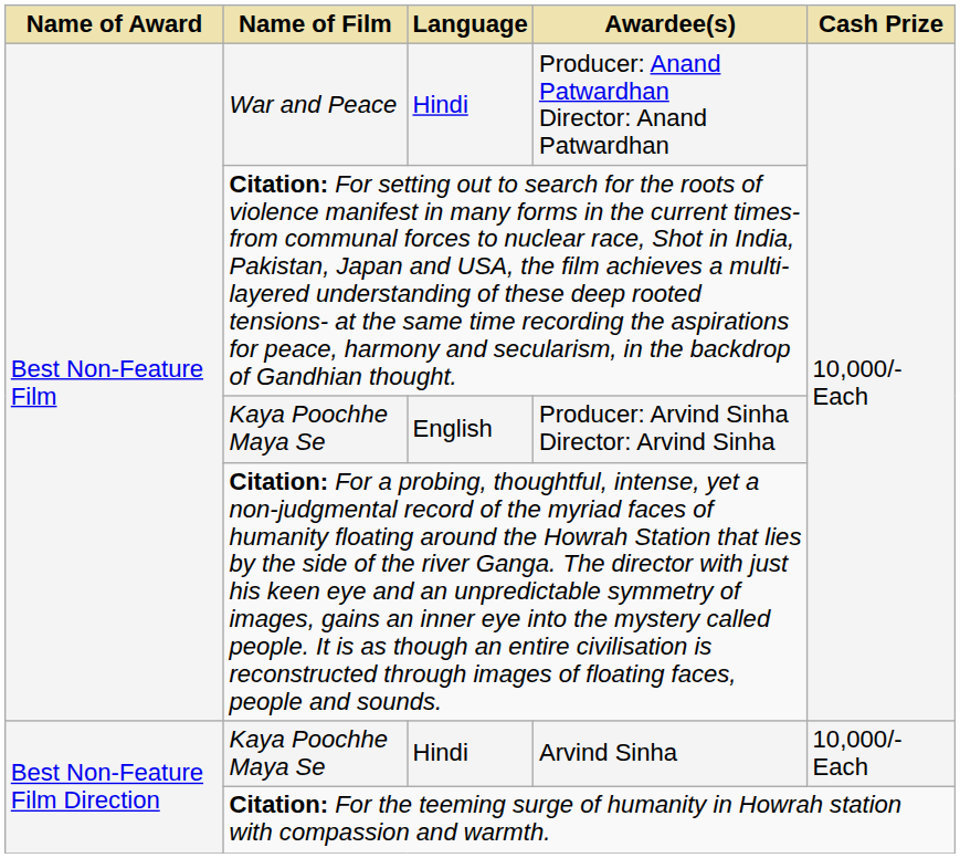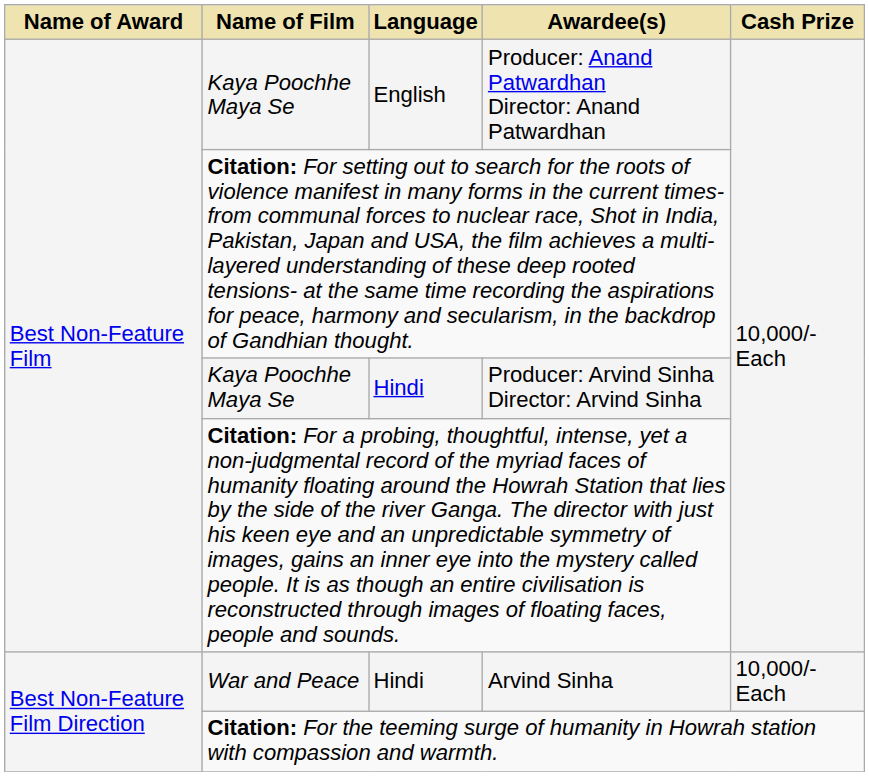Producer: Anand Patwardhan Director: Anand Patwardhan | Name of Film: War and Peace -> Kaya Poochhe Maya Se
Producer: Anand Patwardhan Director: Anand Patwardhan | Language: Hindi -> English
Producer: Arvind Sinha Director: Arvind Sinha | Language: English -> Hindi
Arvind Sinha | Name of Film: Kaya Poochhe Maya Se -> War and Peace
